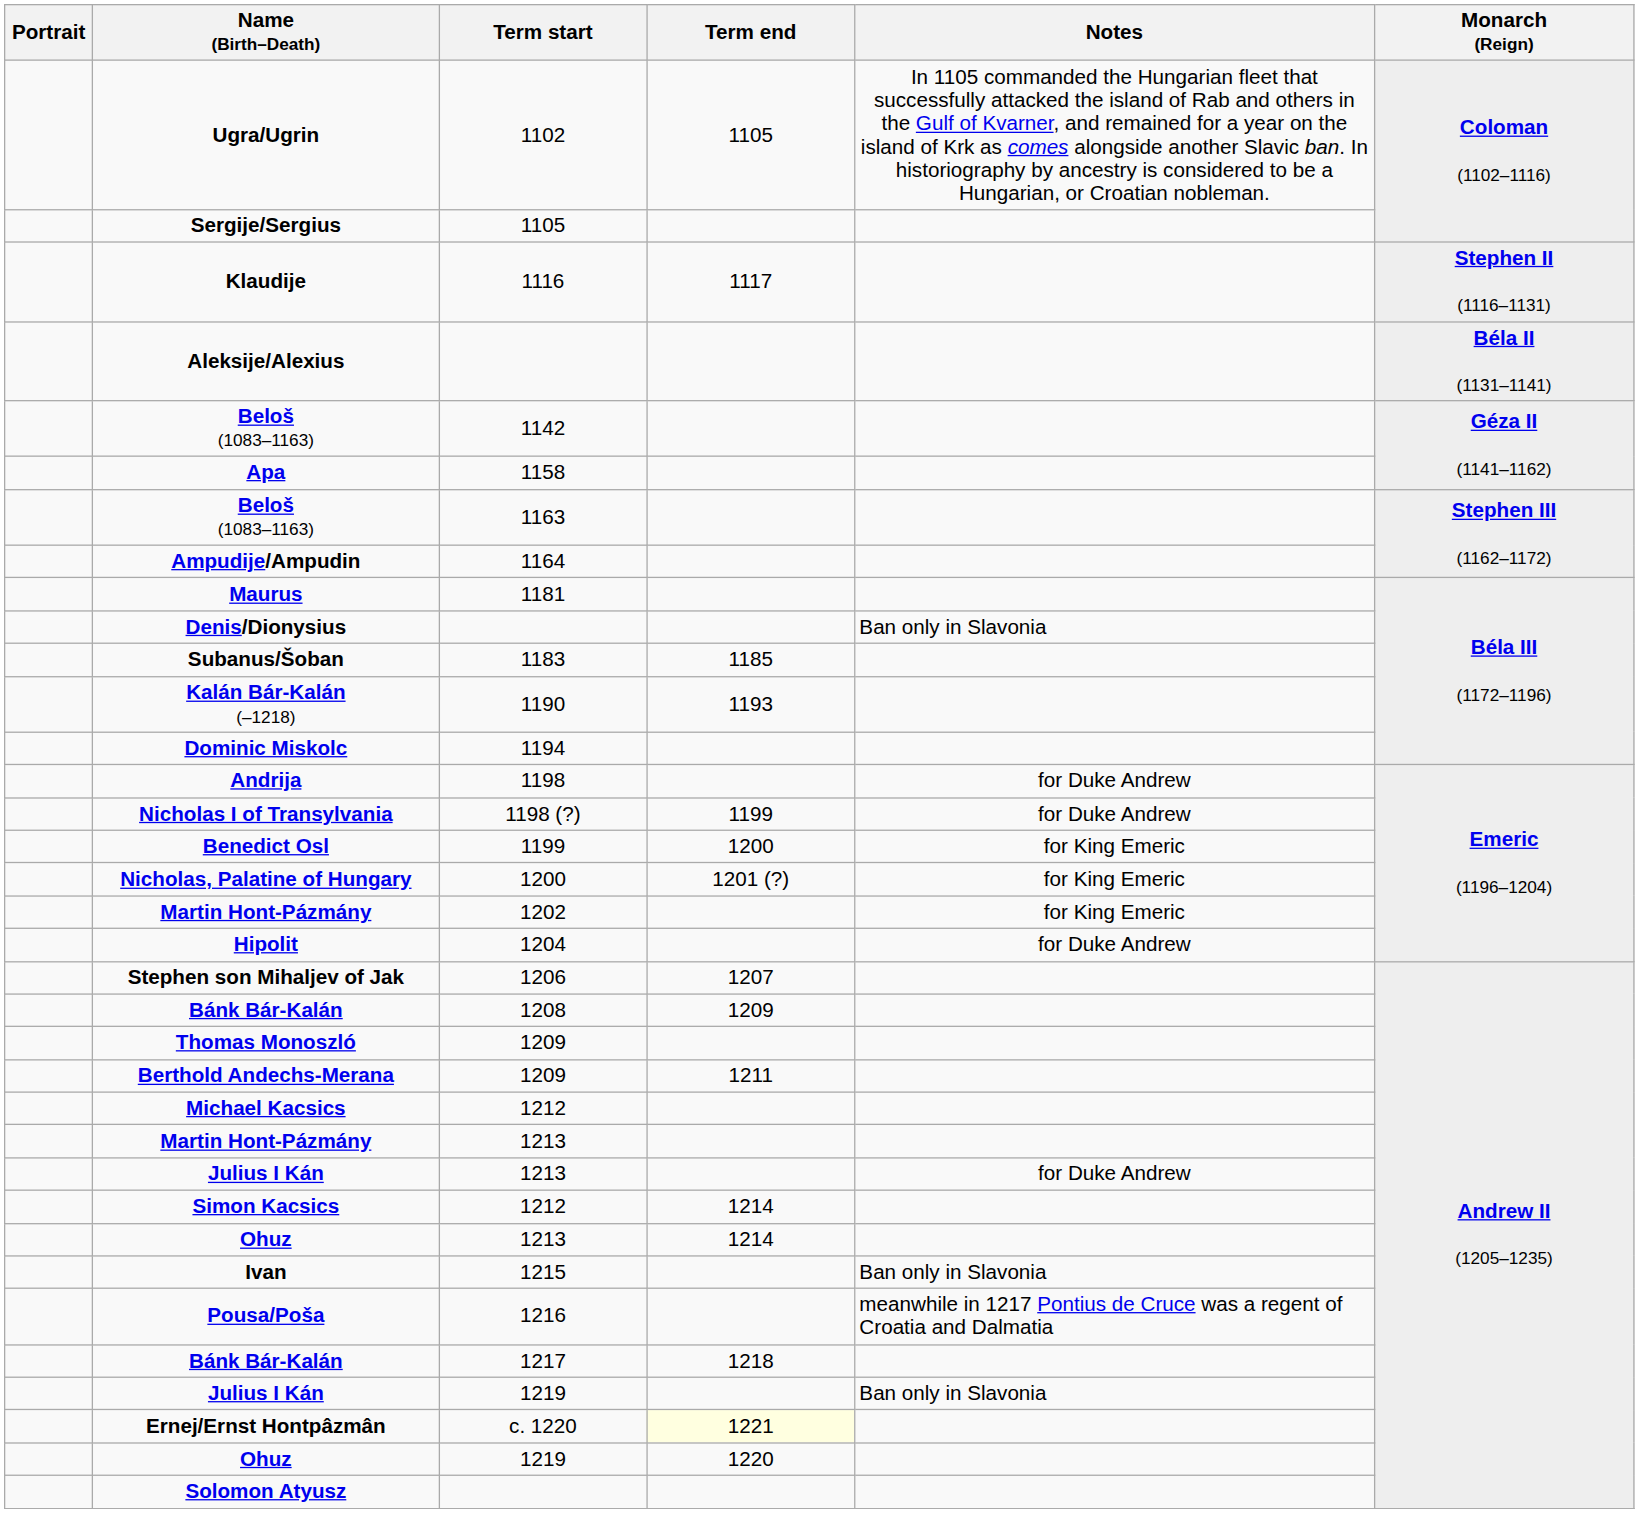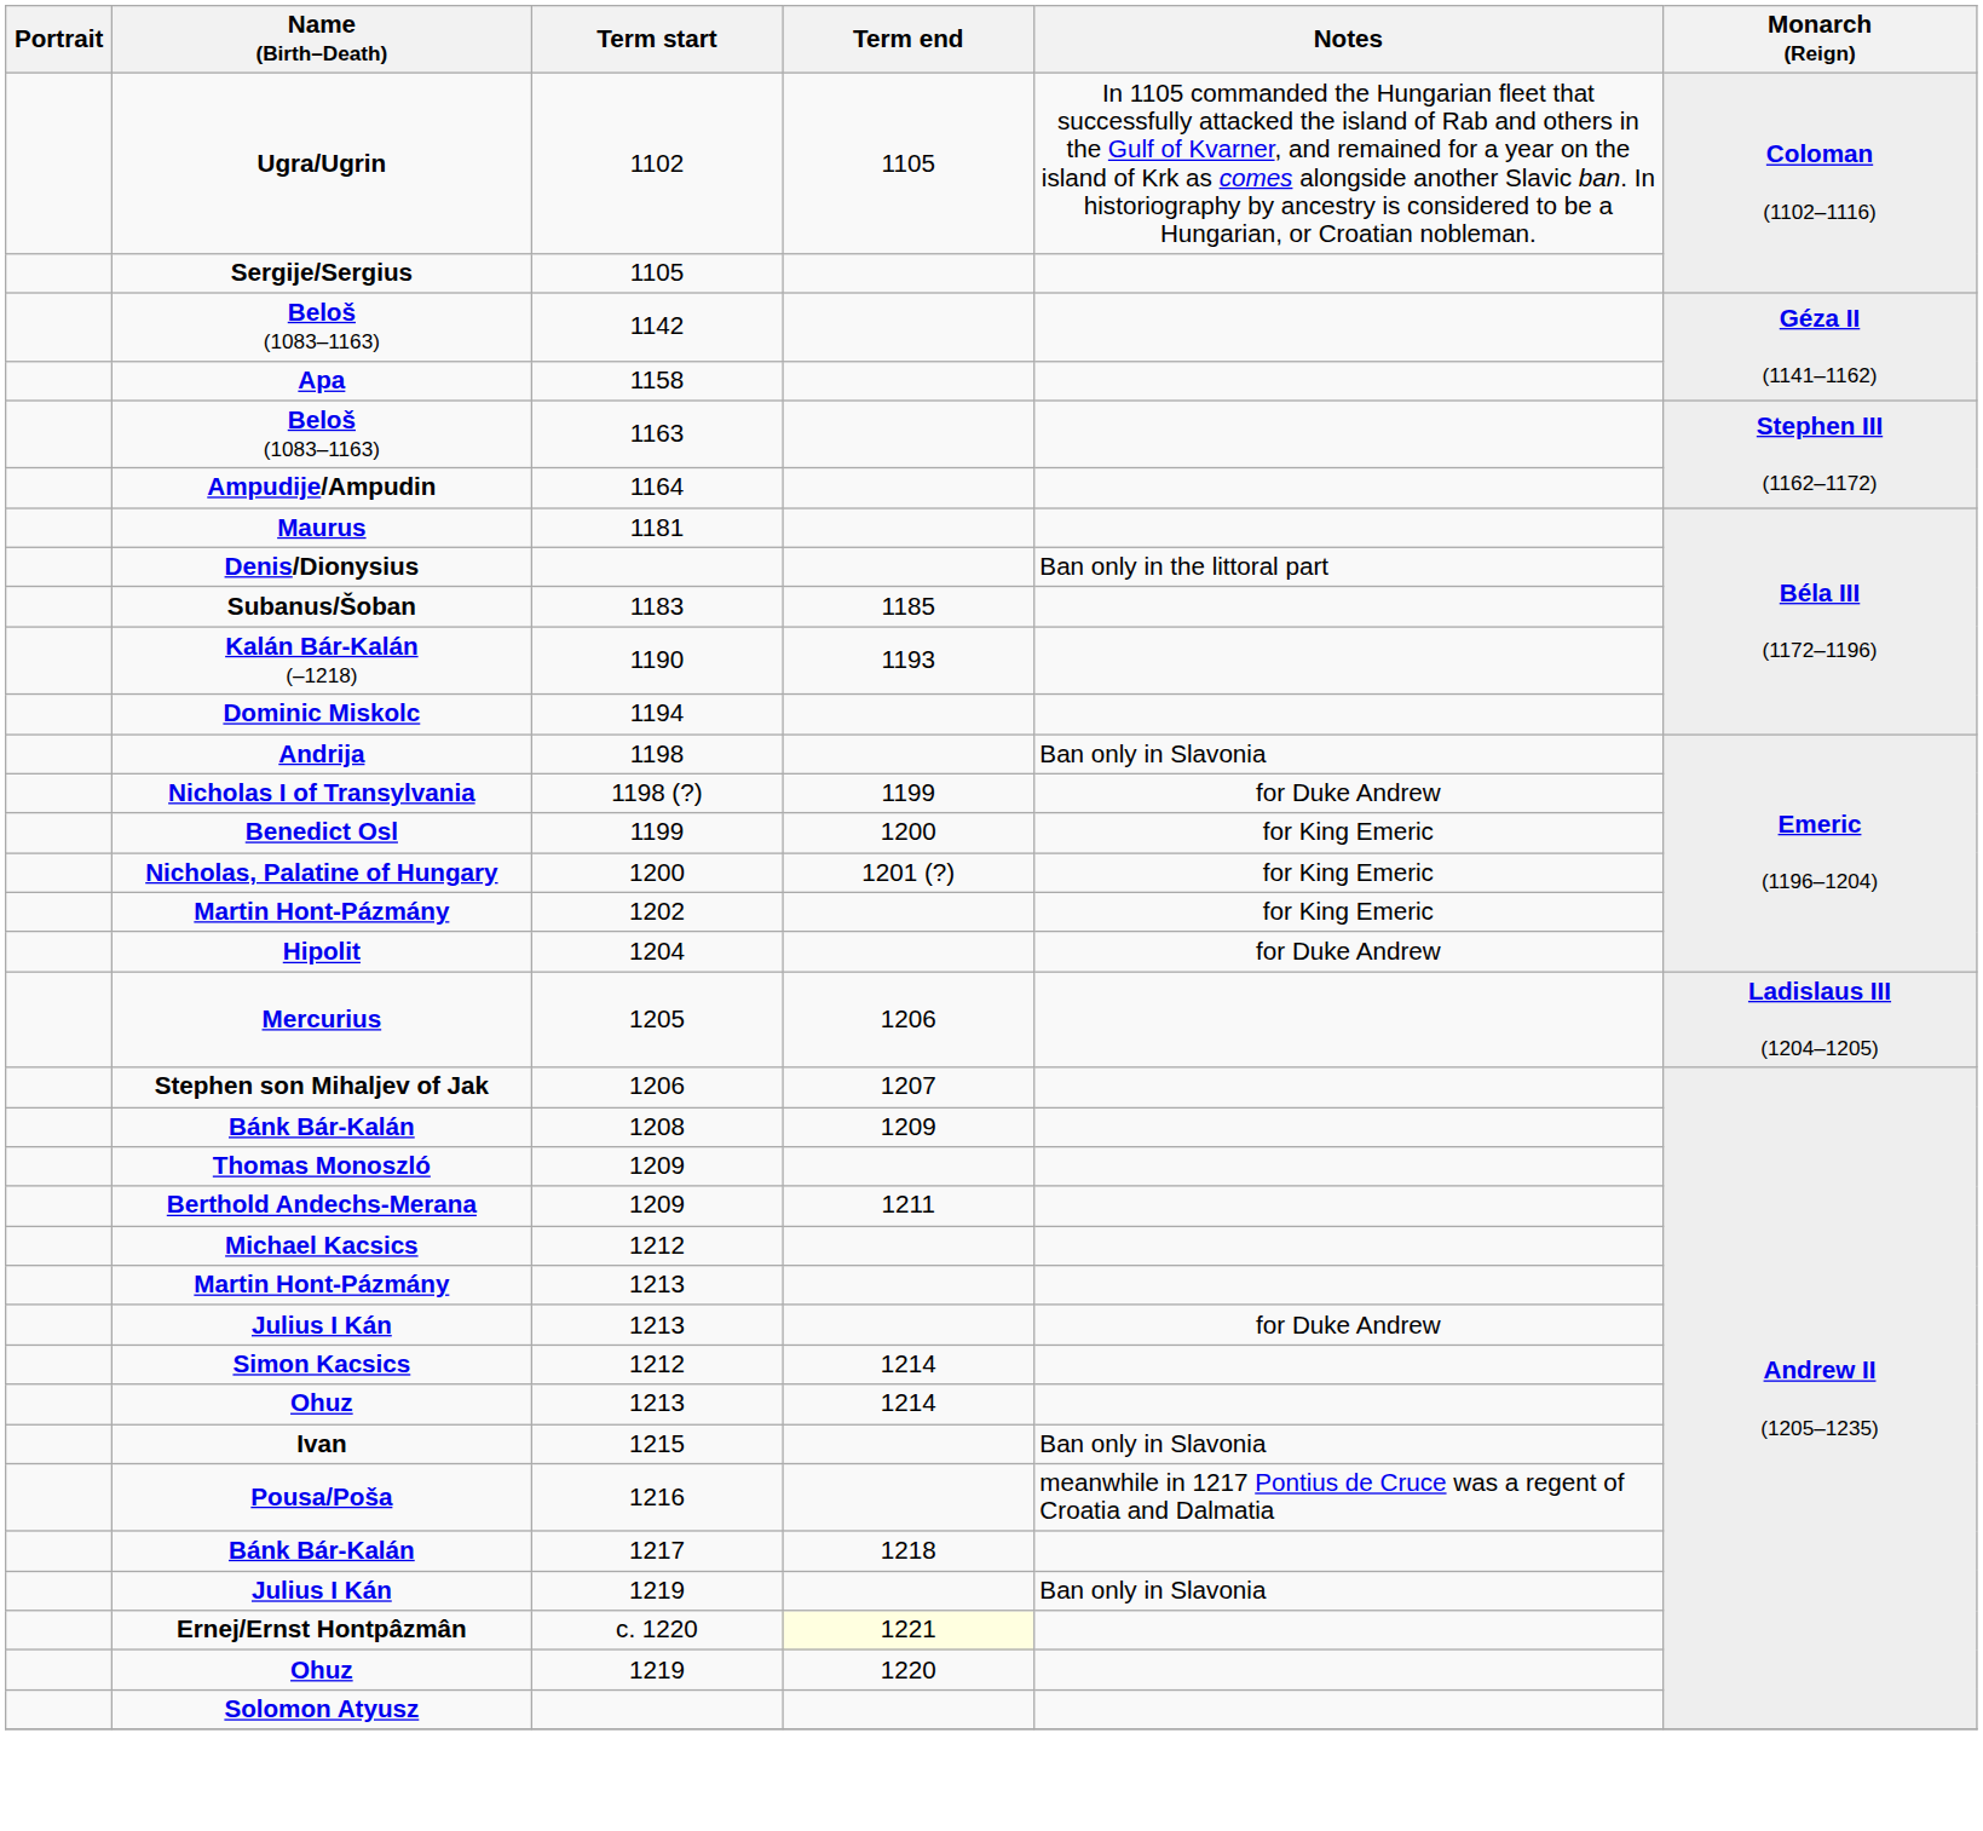- row: Klaudije | 1116 | 1117 | Stephen II (1116–1131)
- row: Aleksije/Alexius | Béla II (1131–1141)
Denis/Dionysius | Notes: Ban only in Slavonia -> Ban only in the littoral part
Andrija | Notes: for Duke Andrew -> Ban only in Slavonia
+ row: Mercurius | 1205 | 1206 | Ladislaus III (1204–1205)
